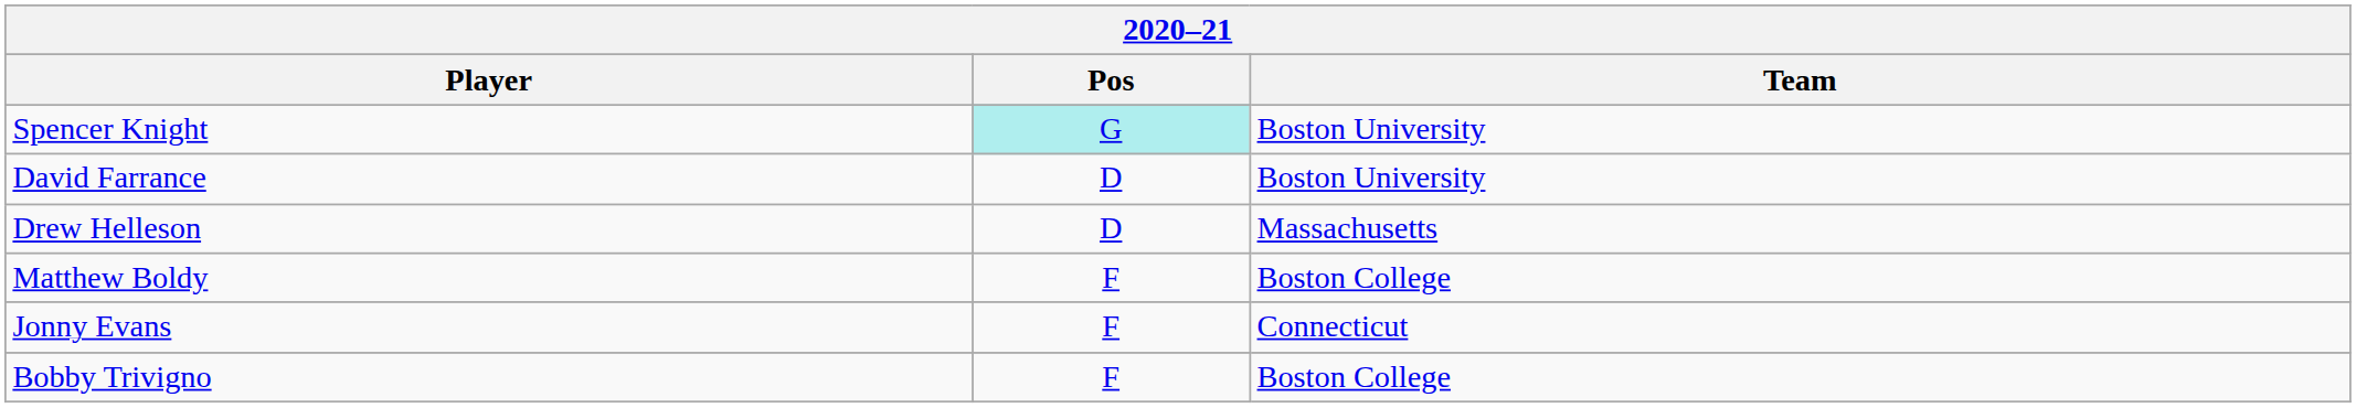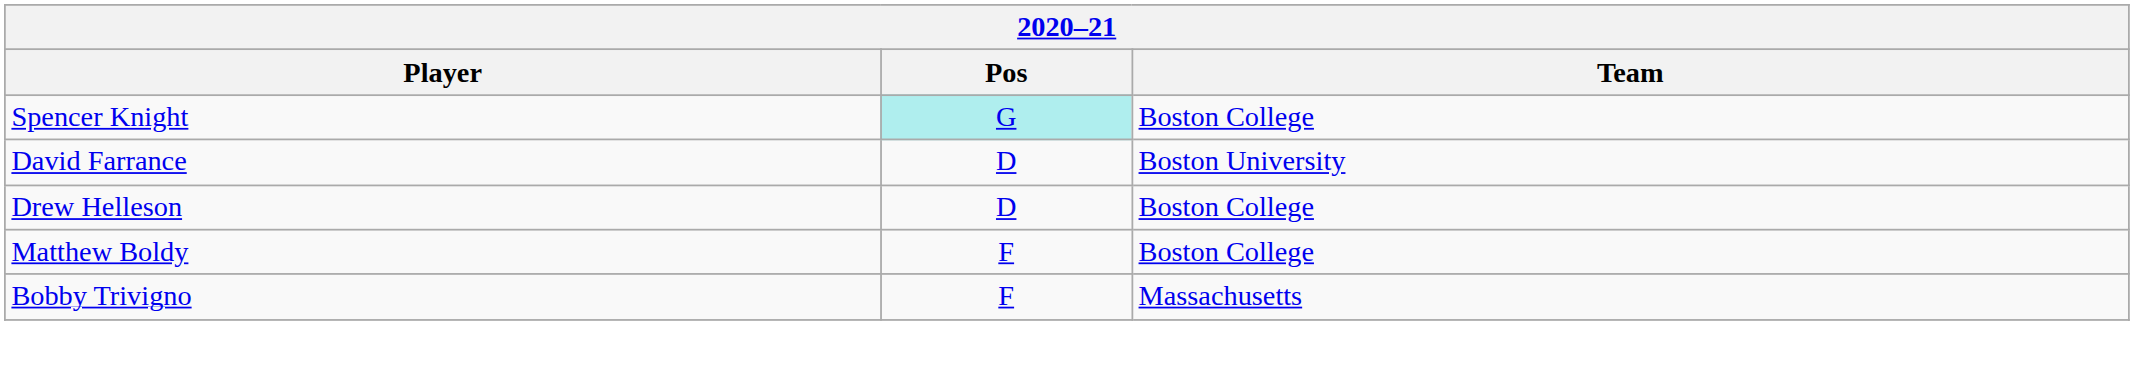Spencer Knight | Team: Boston University -> Boston College
Drew Helleson | Team: Massachusetts -> Boston College
- row: Jonny Evans | F | Connecticut
Bobby Trivigno | Team: Boston College -> Massachusetts
